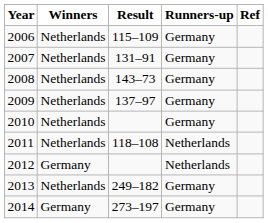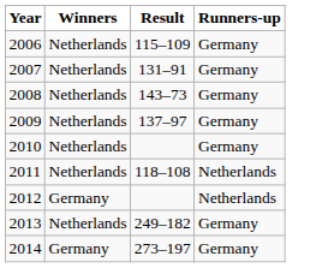- column: Ref
